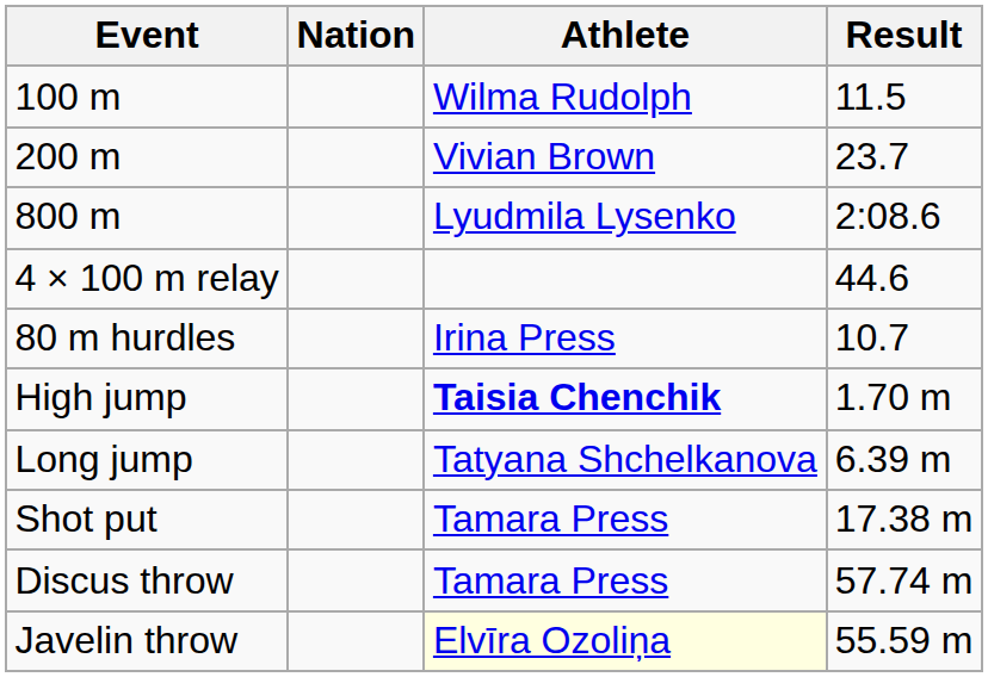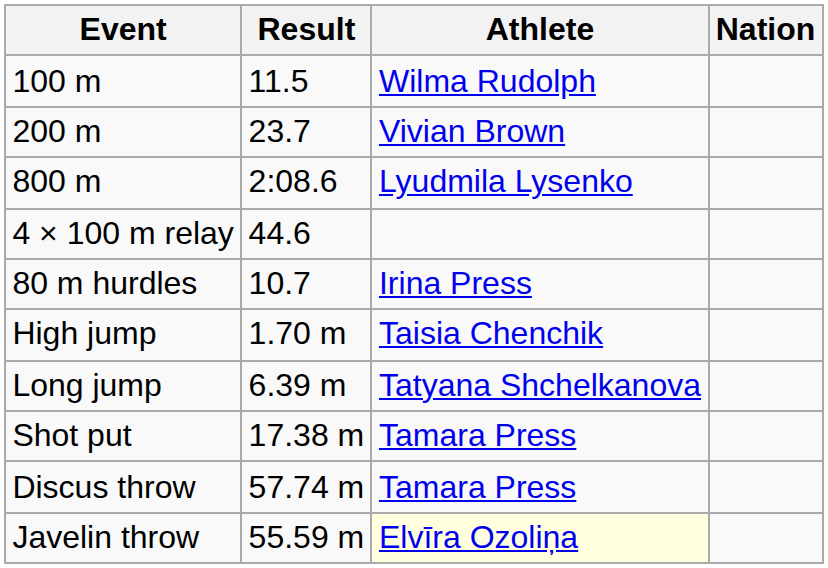columns swapped: Result <-> Nation
High jump | Athlete: bold -> normal
